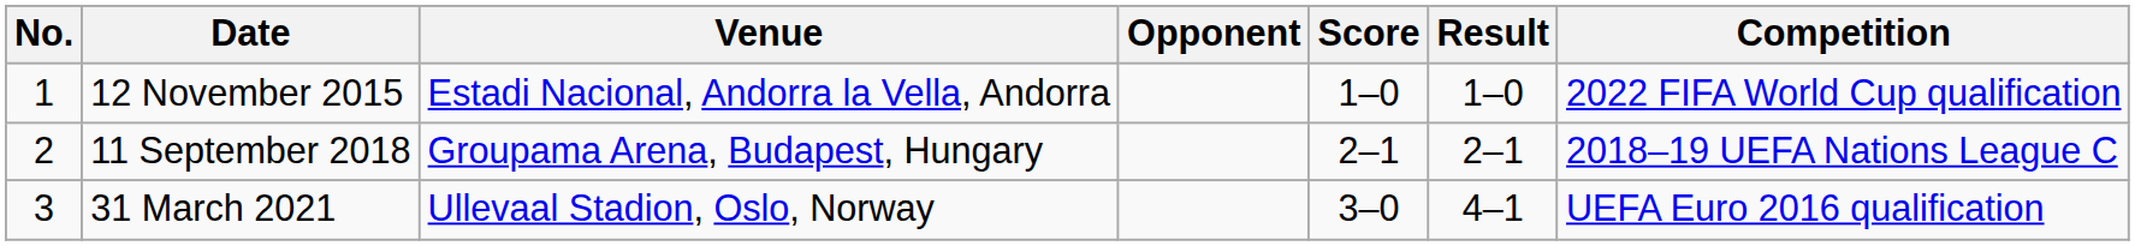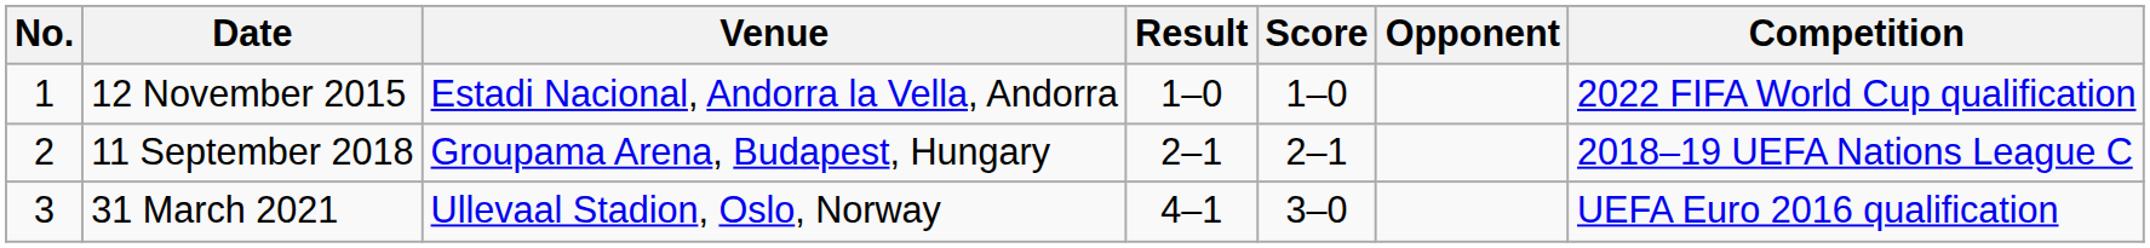columns swapped: Opponent <-> Result
